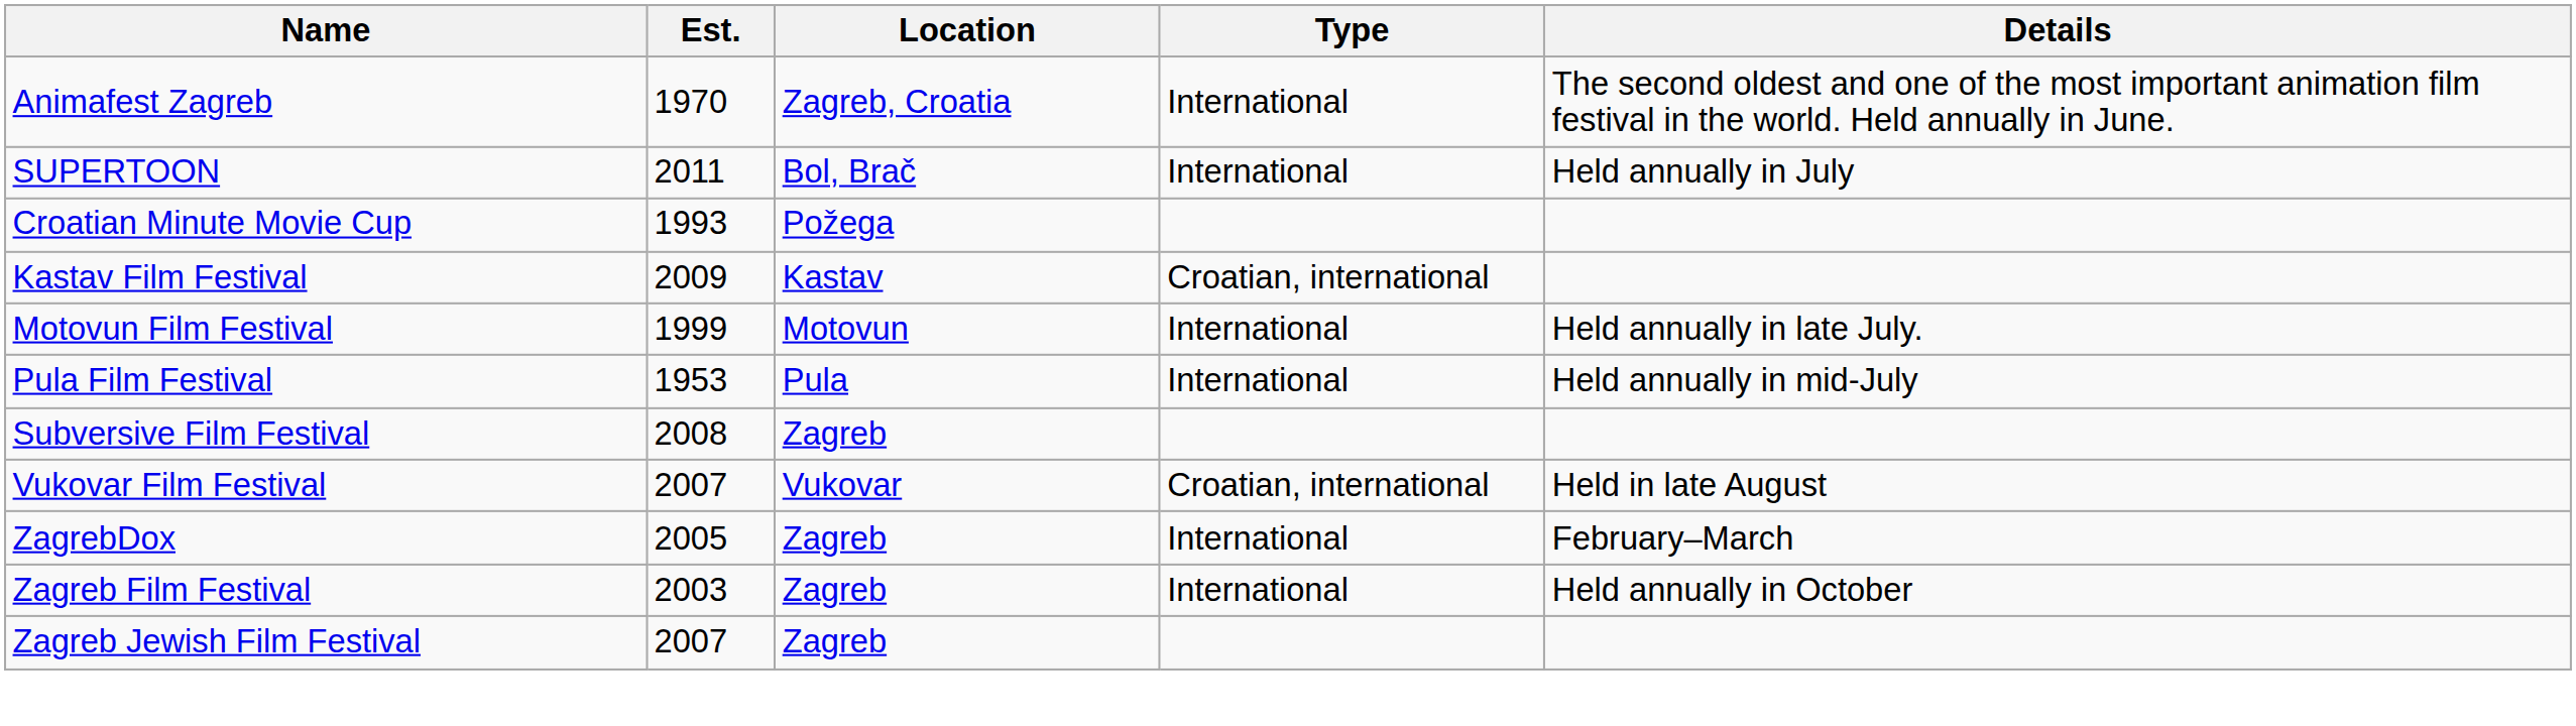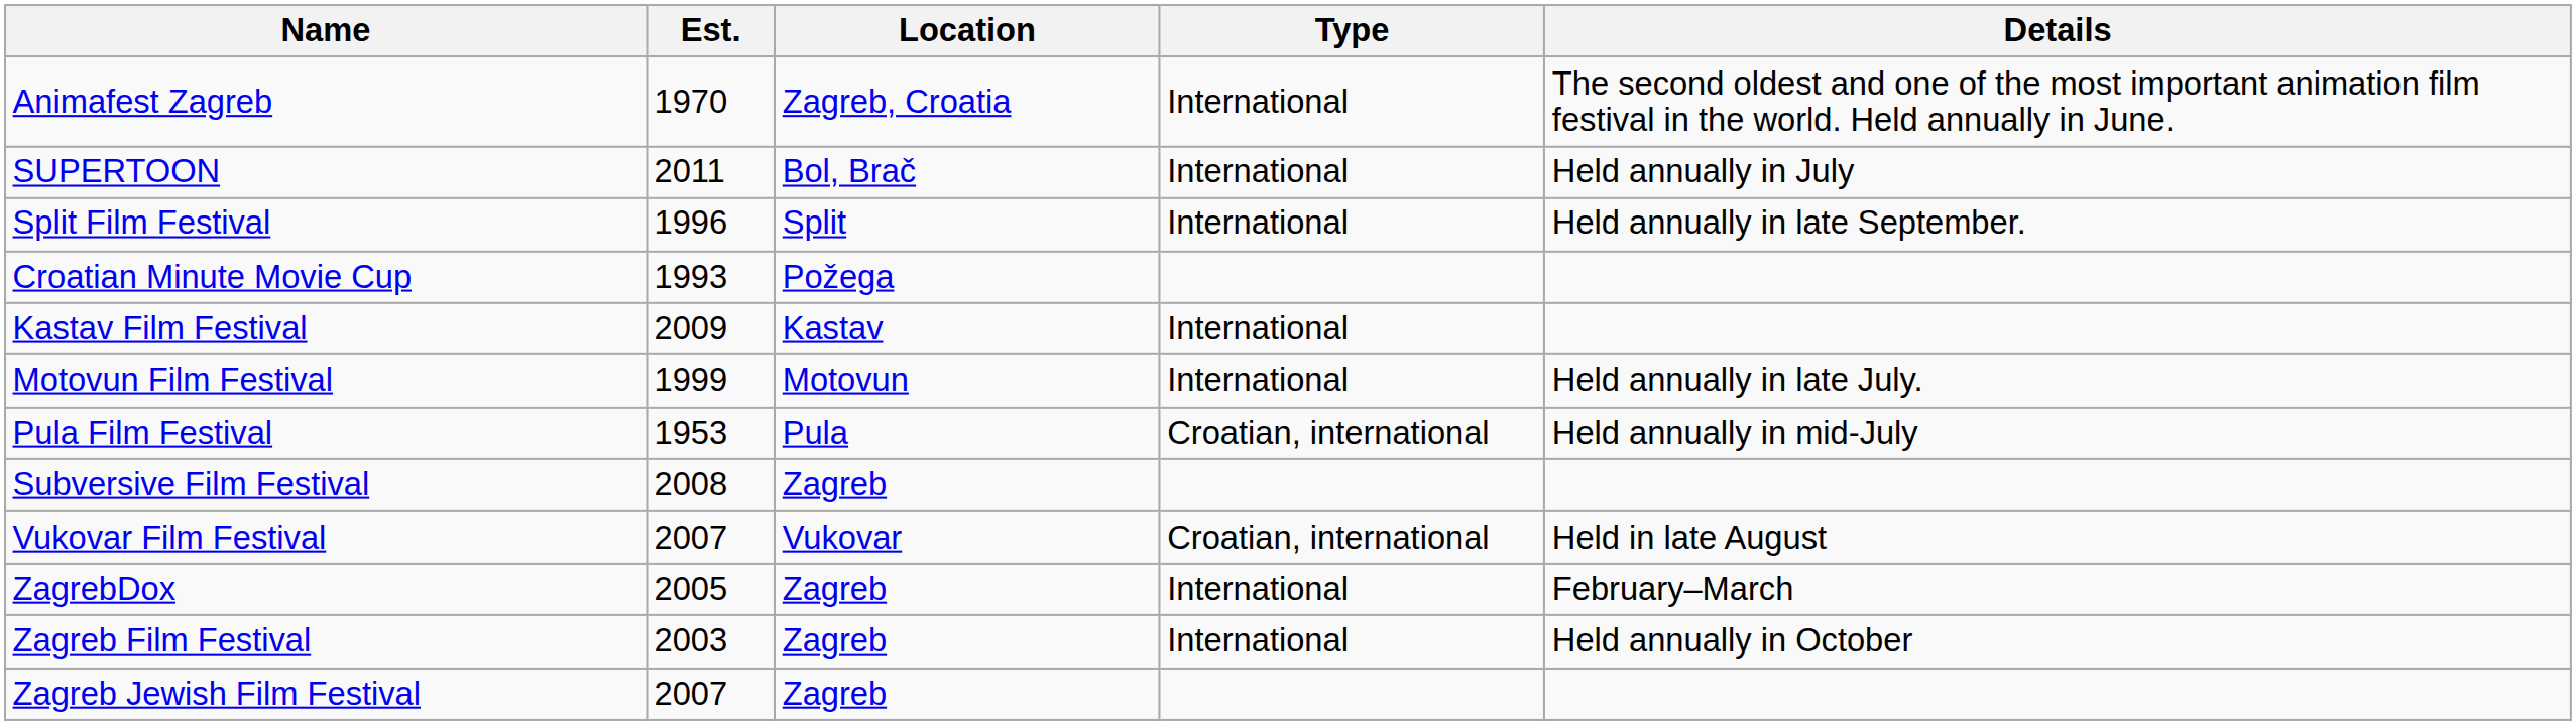+ row: Split Film Festival | 1996 | Split | International | Held annually in late September.
Kastav Film Festival | Type: Croatian, international -> International
Pula Film Festival | Type: International -> Croatian, international
